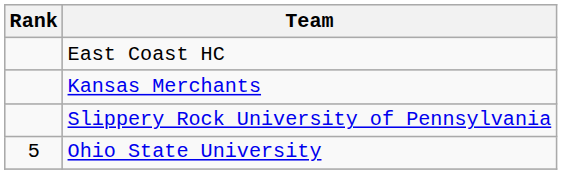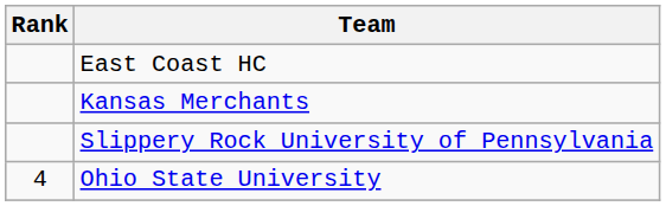Ohio State University | Rank: 5 -> 4
